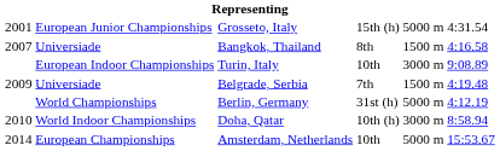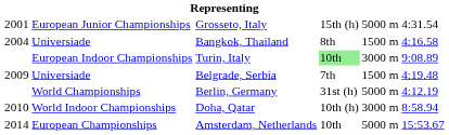Bangkok, Thailand | column 1: 2007 -> 2004
Turin, Italy | column 4: no background -> lightgreen background
